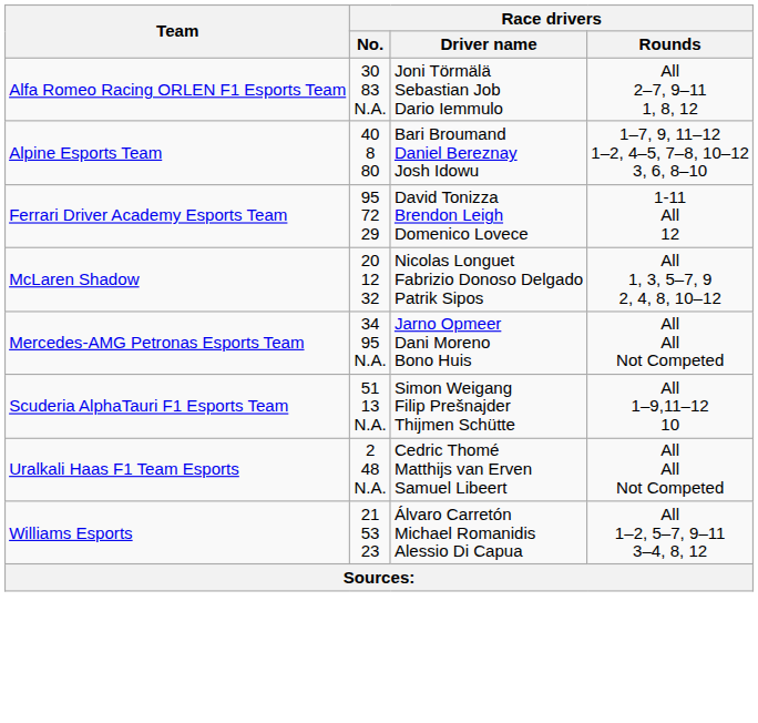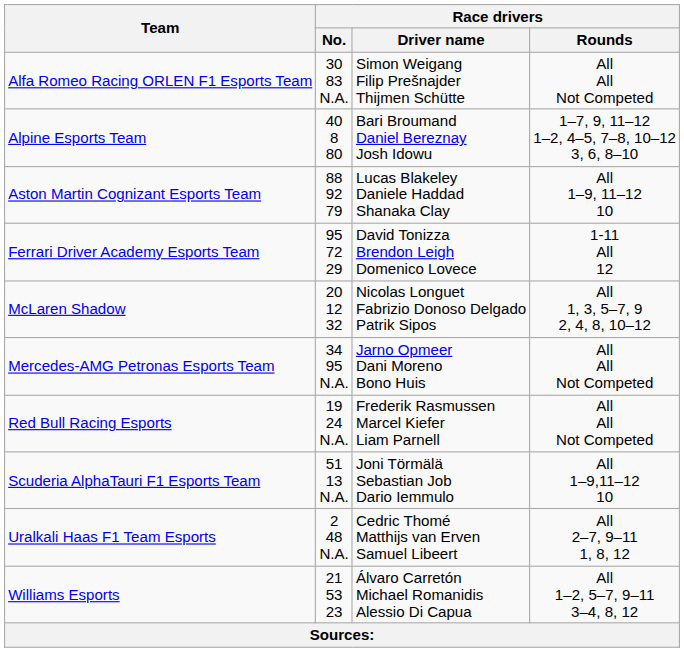Alfa Romeo Racing ORLEN F1 Esports Team | Race drivers / Driver name: Joni Törmälä Sebastian Job Dario Iemmulo -> Simon Weigang Filip Prešnajder Thijmen Schütte
Alfa Romeo Racing ORLEN F1 Esports Team | Race drivers / Rounds: All 2–7, 9–11 1, 8, 12 -> All All Not Competed
+ row: Aston Martin Cognizant Esports Team | 88 92 79 | Lucas Blakeley Daniele Haddad Shanaka Clay | All 1–9, 11–12 10
+ row: Red Bull Racing Esports | 19 24 N.A. | Frederik Rasmussen Marcel Kiefer Liam Parnell | All All Not Competed
Scuderia AlphaTauri F1 Esports Team | Race drivers / Driver name: Simon Weigang Filip Prešnajder Thijmen Schütte -> Joni Törmälä Sebastian Job Dario Iemmulo
Uralkali Haas F1 Team Esports | Race drivers / Rounds: All All Not Competed -> All 2–7, 9–11 1, 8, 12
